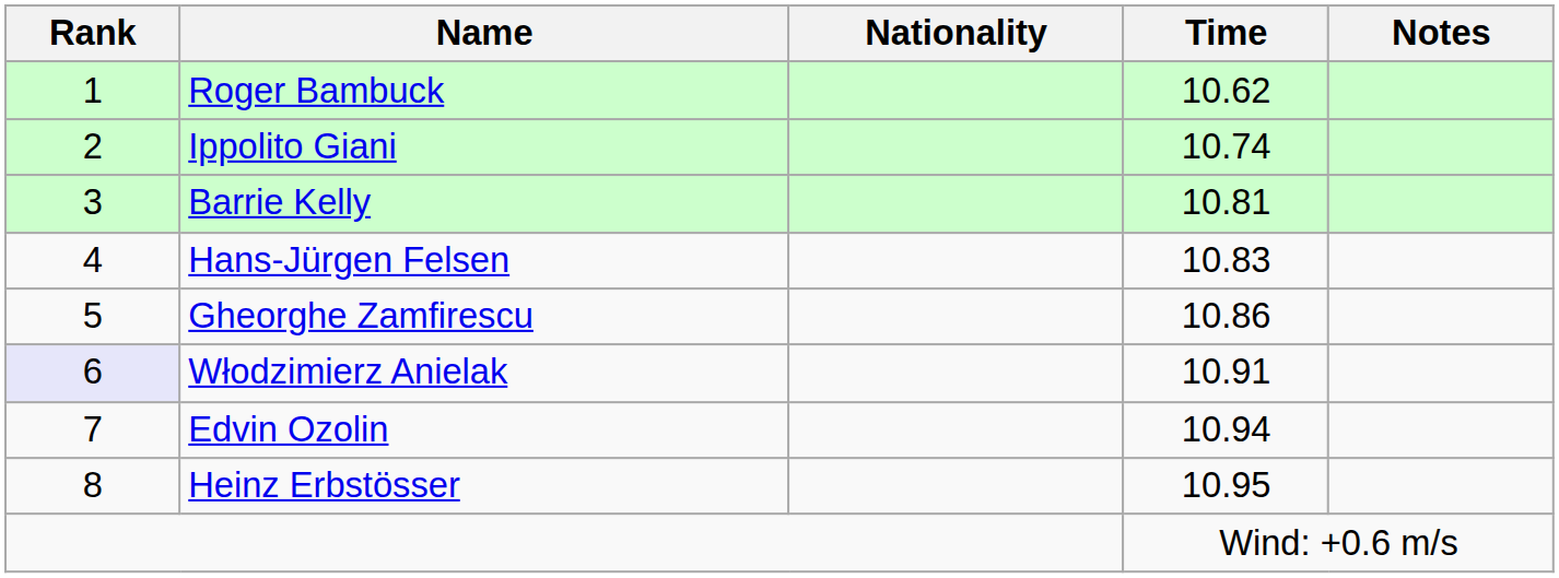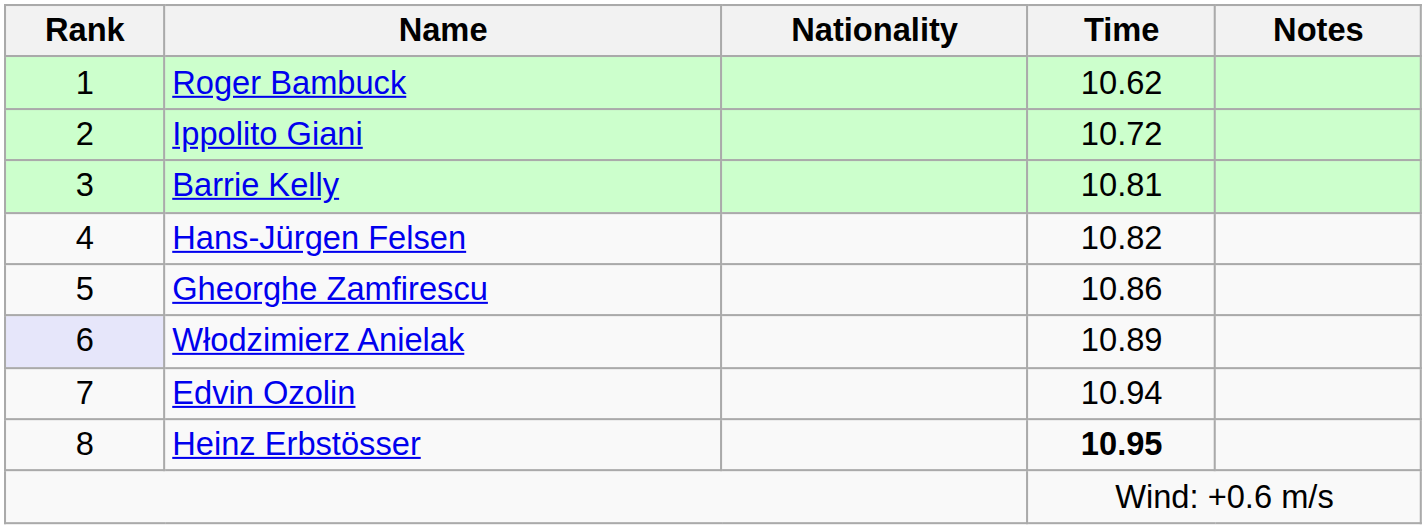Ippolito Giani | Time: 10.74 -> 10.72
Hans-Jürgen Felsen | Time: 10.83 -> 10.82
Włodzimierz Anielak | Time: 10.91 -> 10.89
Heinz Erbstösser | Time: normal -> bold
